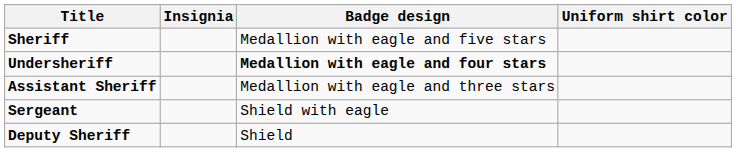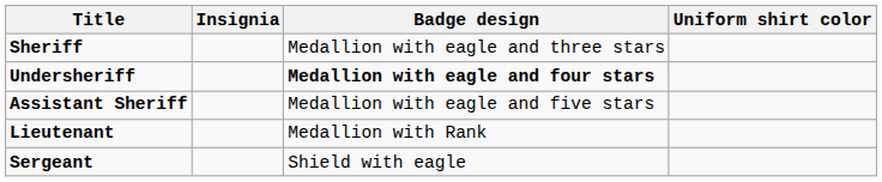Sheriff | Badge design: Medallion with eagle and five stars -> Medallion with eagle and three stars
Assistant Sheriff | Badge design: Medallion with eagle and three stars -> Medallion with eagle and five stars
+ row: Lieutenant | Medallion with Rank
- row: Deputy Sheriff | Shield
